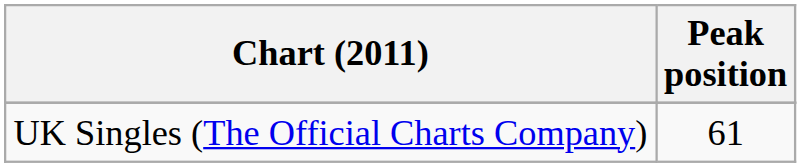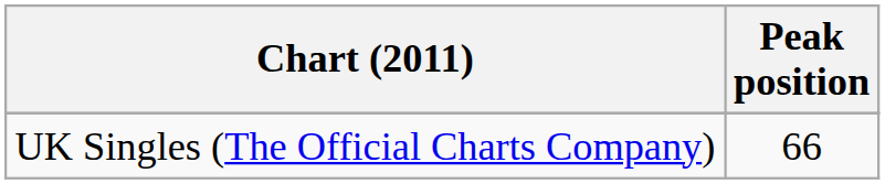UK Singles (The Official Charts Company) | Peak position: 61 -> 66
